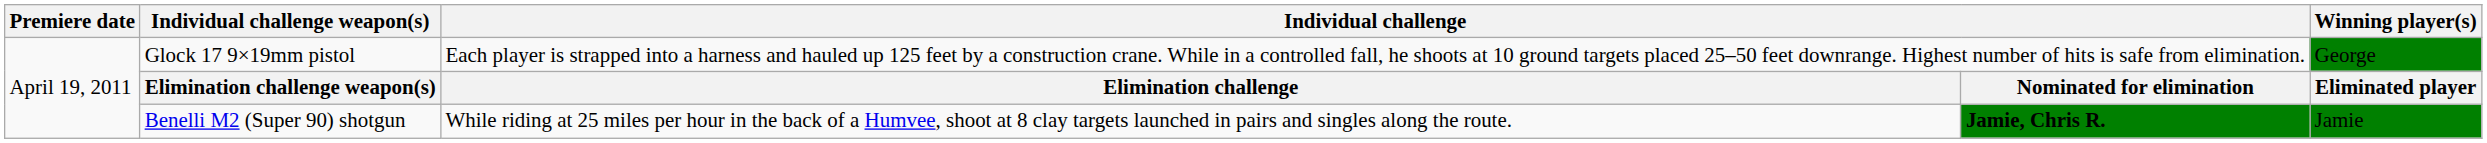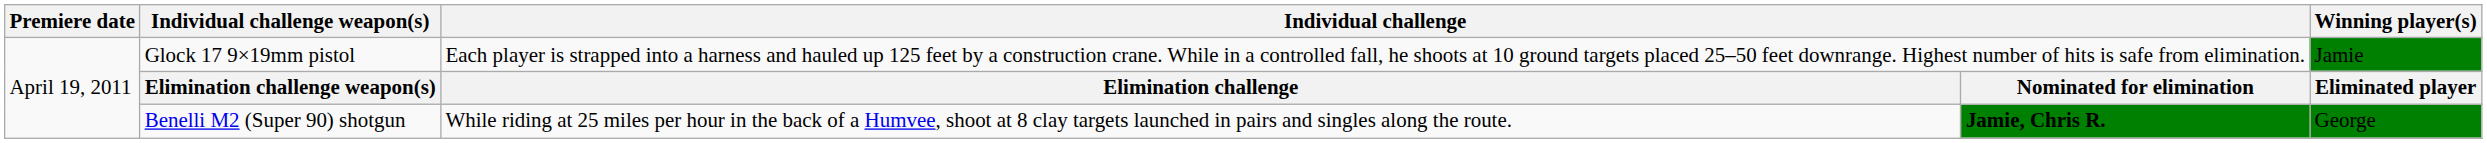Glock 17 9×19mm pistol | Winning player(s): George -> Jamie
Benelli M2 (Super 90) shotgun | Winning player(s): Jamie -> George
